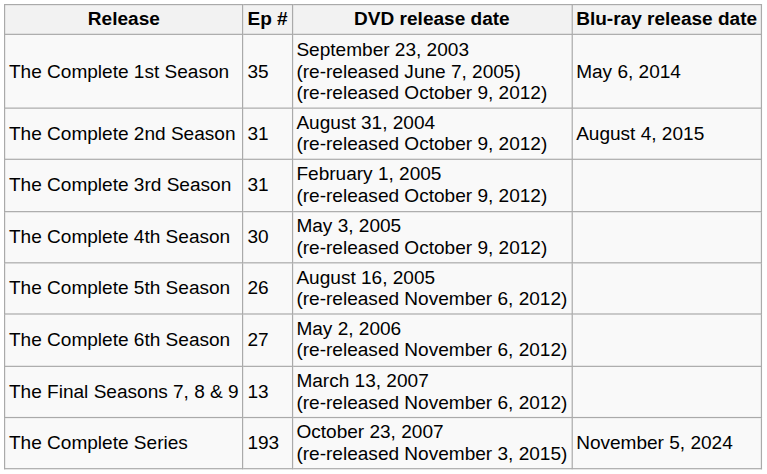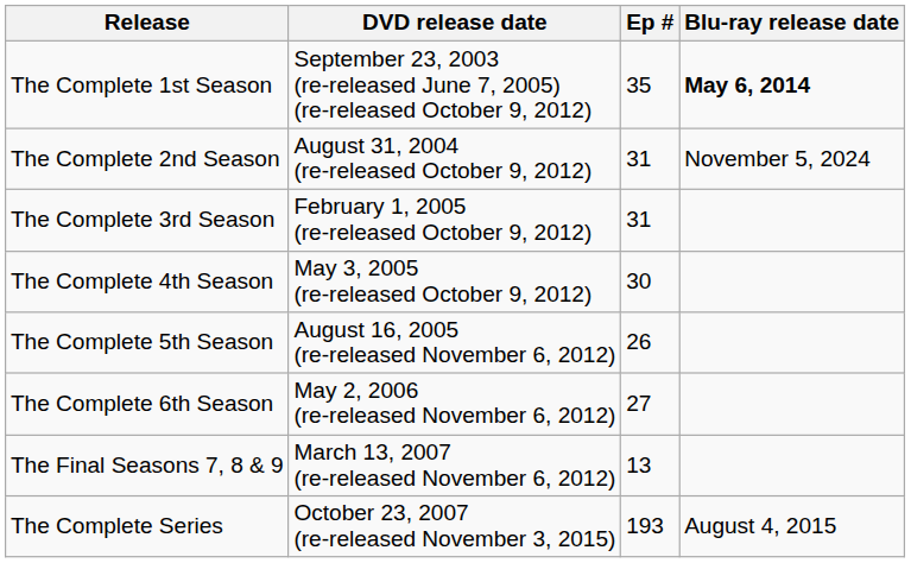columns swapped: Ep # <-> DVD release date
The Complete 1st Season | Blu-ray release date: normal -> bold
The Complete 2nd Season | Blu-ray release date: August 4, 2015 -> November 5, 2024
The Complete Series | Blu-ray release date: November 5, 2024 -> August 4, 2015
